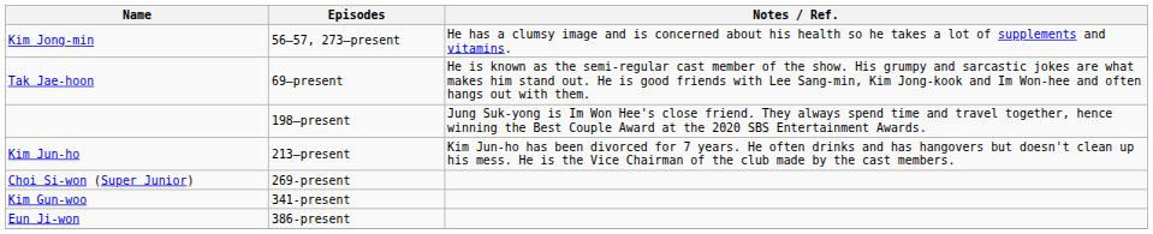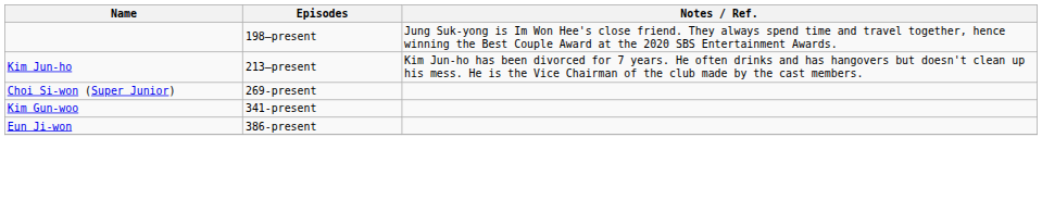- row: Kim Jong-min | 56–57, 273–present | He has a clumsy image and is concerned about his health so he takes a lot of supplements and vitamins.
- row: Tak Jae-hoon | 69–present | He is known as the semi-regular cast member of the show. His grumpy and sarcastic jokes are what makes him stand out. He is good friends with Lee Sang-min, Kim Jong-kook and Im Won-hee and often hangs out with them.
